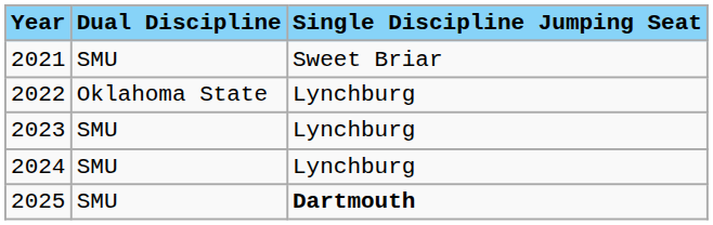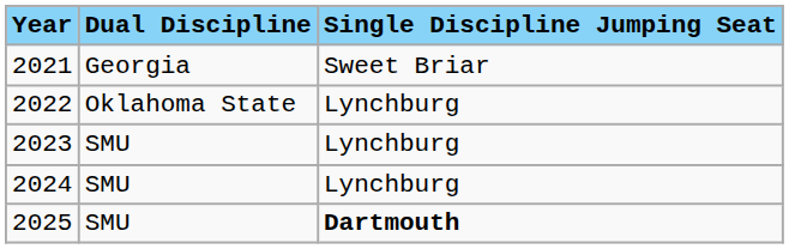2021 | Dual Discipline: SMU -> Georgia
